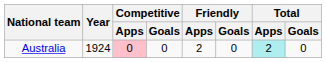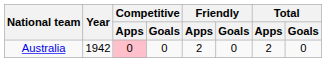Australia | Year: 1924 -> 1942
Australia | Total / Apps: paleturquoise background -> no background
